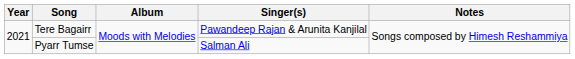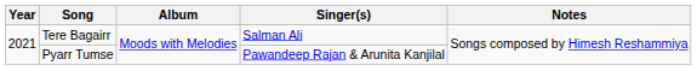Tere Bagairr | Singer(s): Pawandeep Rajan & Arunita Kanjilal -> Salman Ali
Pyarr Tumse | Singer(s): Salman Ali -> Pawandeep Rajan & Arunita Kanjilal
